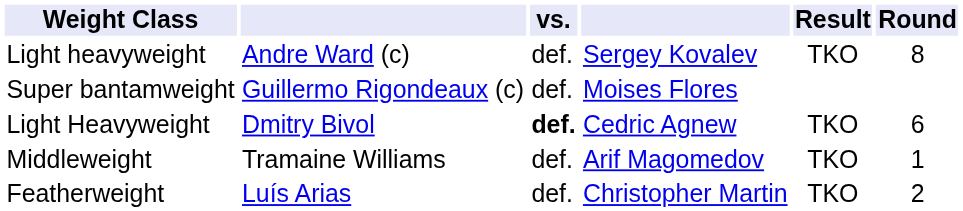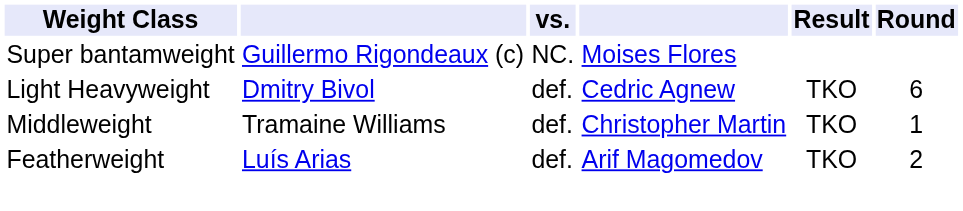- row: Light heavyweight | Andre Ward (c) | def. | Sergey Kovalev | TKO | 8
Super bantamweight | vs.: def. -> NC.
Light Heavyweight | vs.: bold -> normal
Middleweight | column 4: Arif Magomedov -> Christopher Martin
Featherweight | column 4: Christopher Martin -> Arif Magomedov
